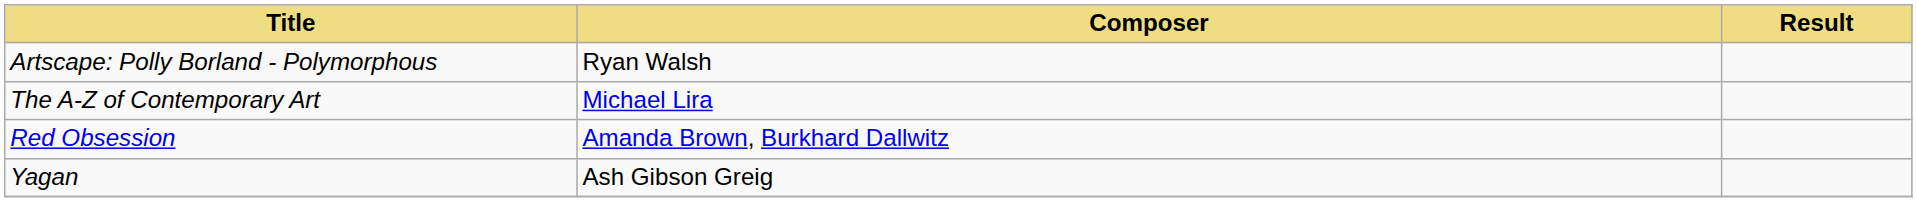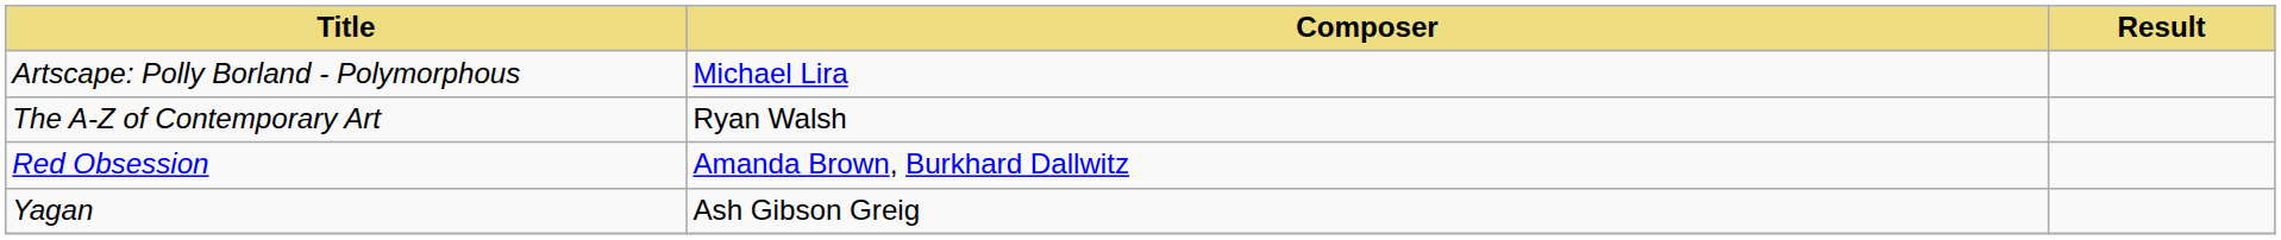Artscape: Polly Borland - Polymorphous | Composer: Ryan Walsh -> Michael Lira
The A-Z of Contemporary Art | Composer: Michael Lira -> Ryan Walsh
